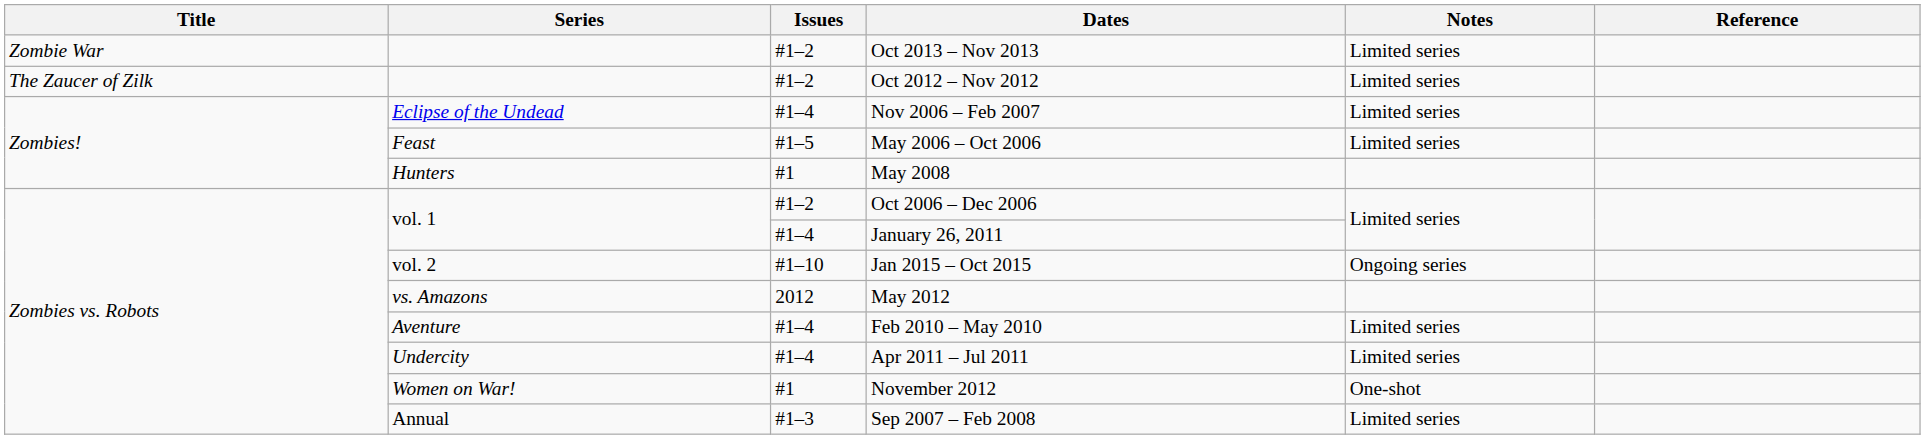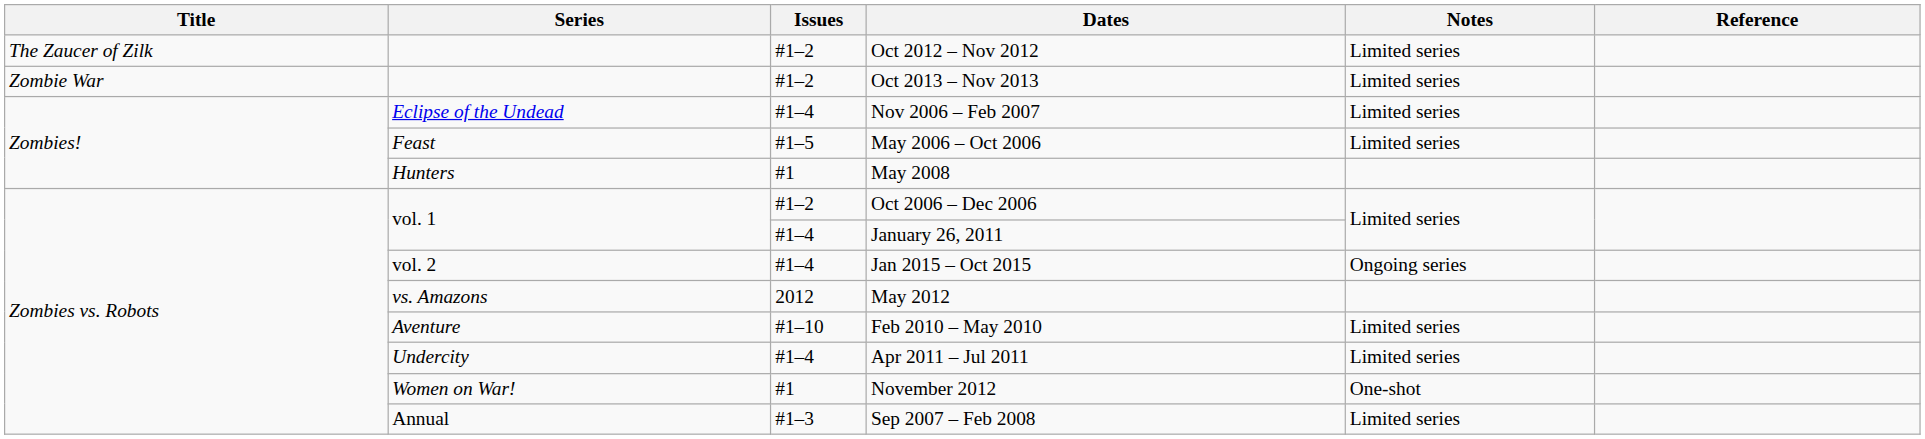rows swapped: Oct 2012 – Nov 2012 <-> Oct 2013 – Nov 2013
Jan 2015 – Oct 2015 | Issues: #1–10 -> #1–4
Feb 2010 – May 2010 | Issues: #1–4 -> #1–10
